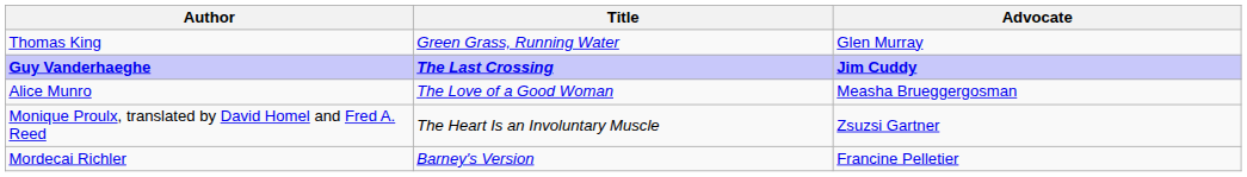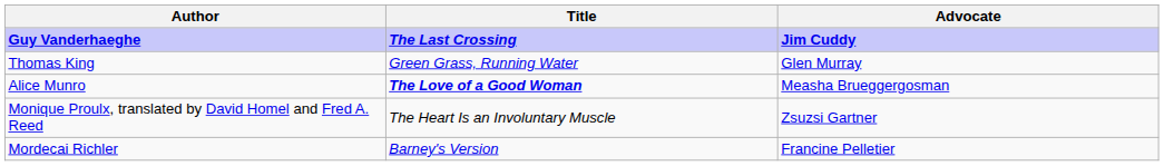rows swapped: Guy Vanderhaeghe <-> Thomas King
Alice Munro | Title: normal -> bold
